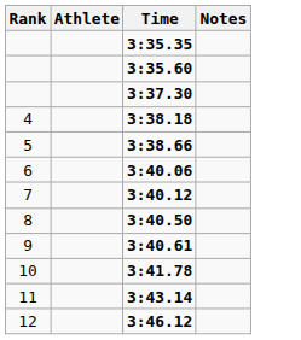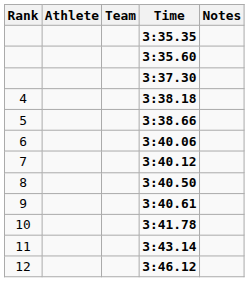+ column: Team
